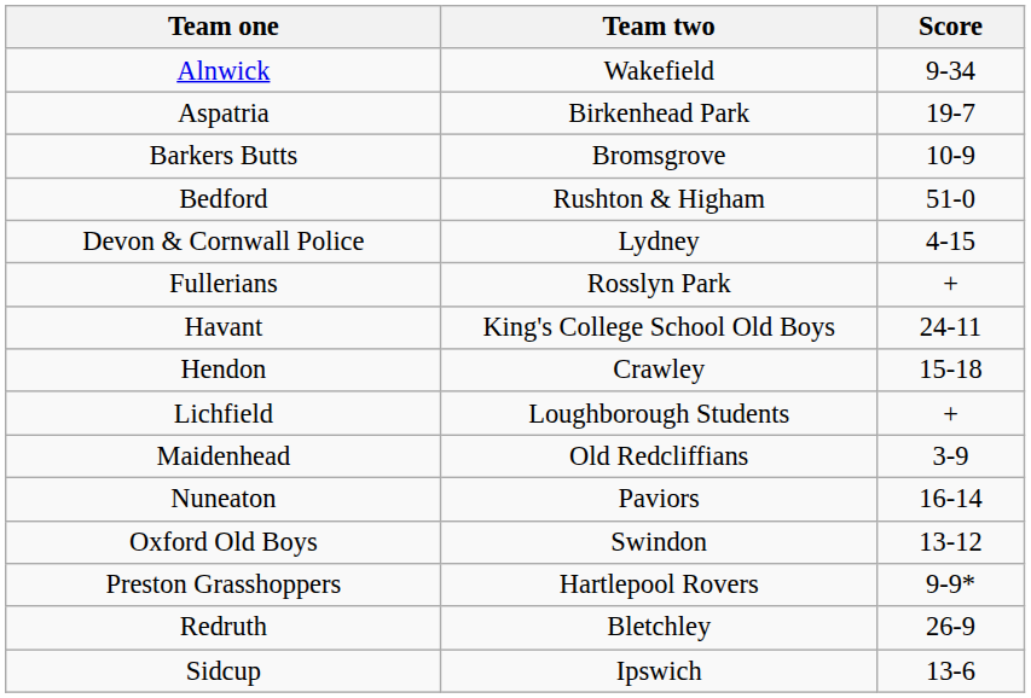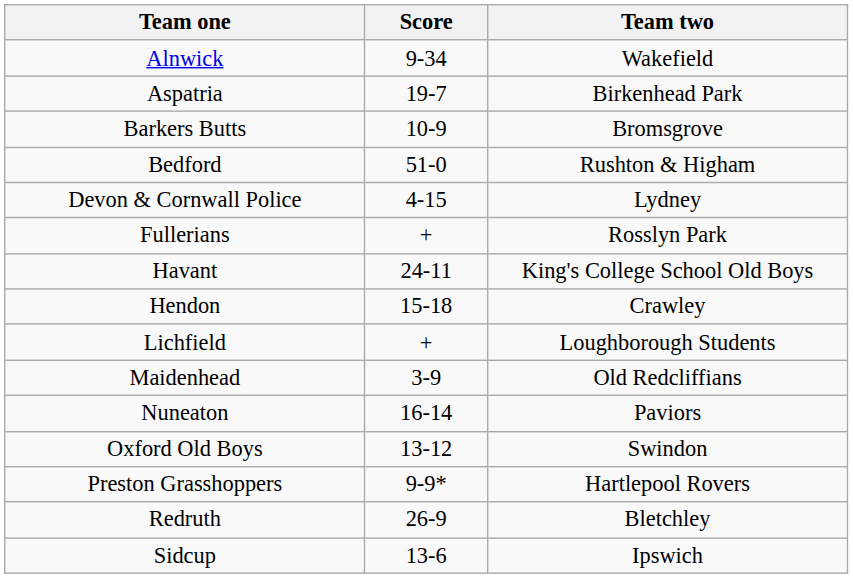columns swapped: Team two <-> Score
